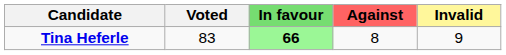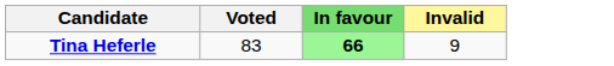- column: Against | 8
